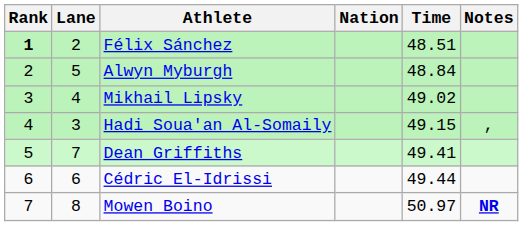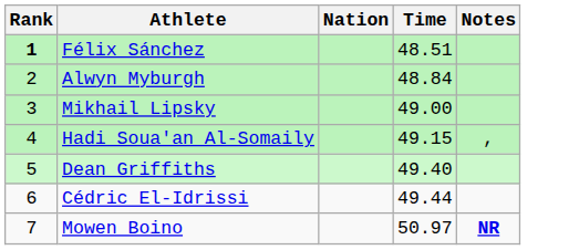- column: Lane | 2 | 5 | 4 | 3 | 7 | 6 | 8
Mikhail Lipsky | Time: 49.02 -> 49.00
Dean Griffiths | Time: 49.41 -> 49.40
